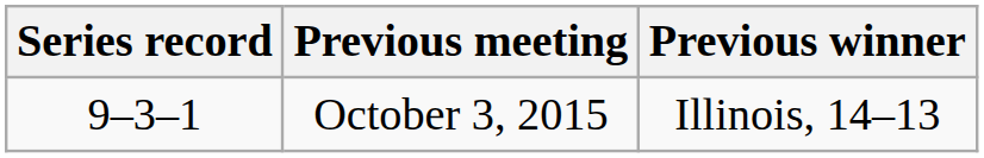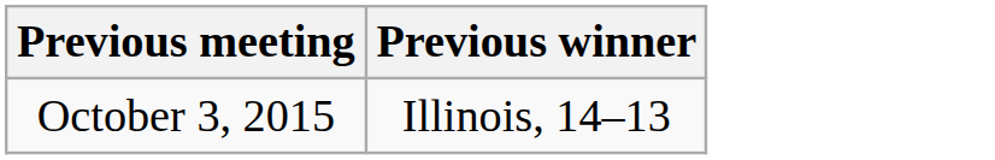- column: Series record | 9–3–1
